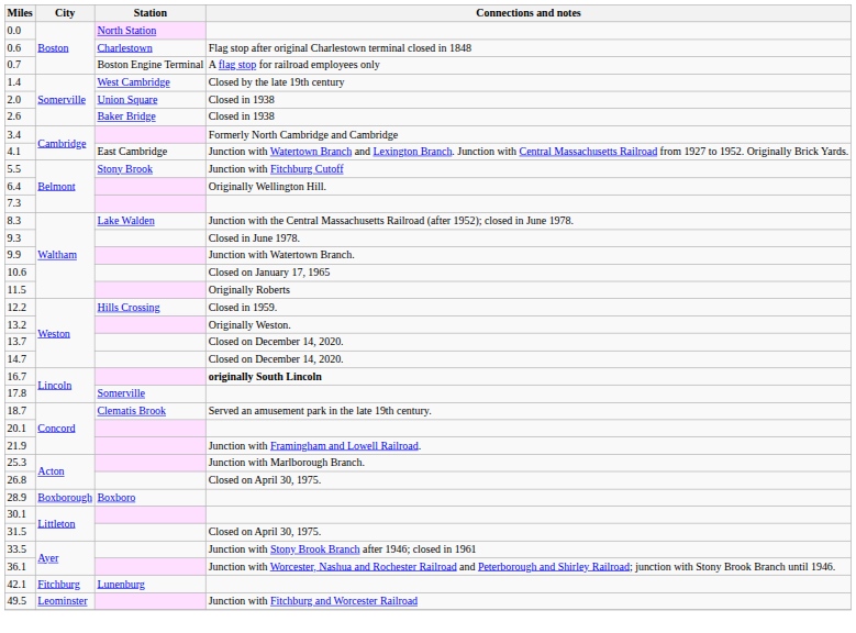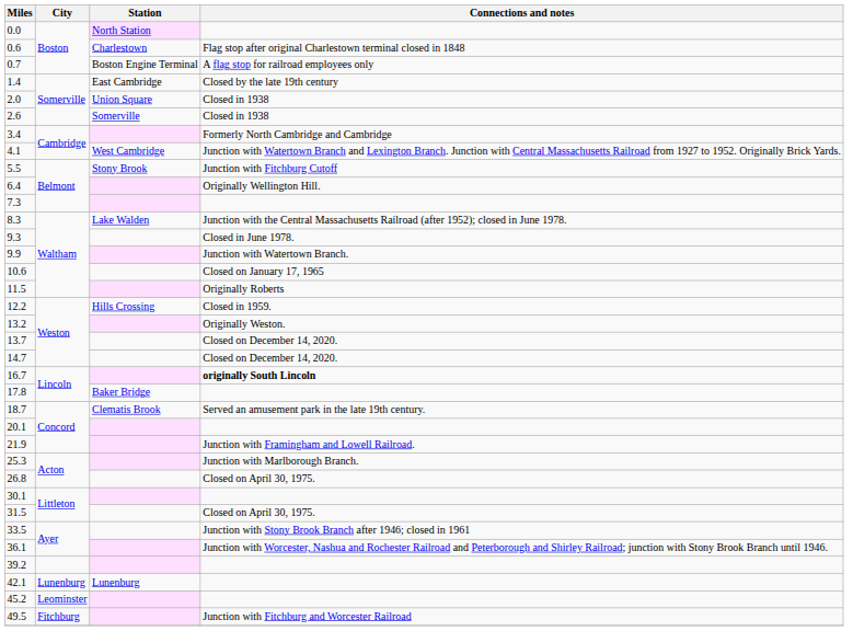1.4 | Station: West Cambridge -> East Cambridge
2.6 | Station: Baker Bridge -> Somerville
4.1 | Station: East Cambridge -> West Cambridge
17.8 | Station: Somerville -> Baker Bridge
- row: 28.9 | Boxborough | Boxboro
+ row: 39.2
42.1 | City: Fitchburg -> Lunenburg
+ row: 45.2 | Leominster
49.5 | City: Leominster -> Fitchburg
